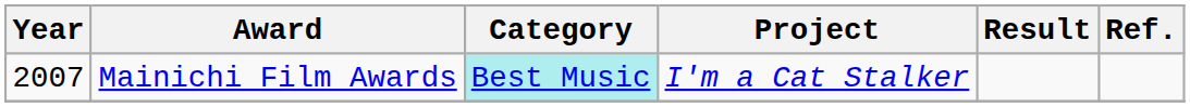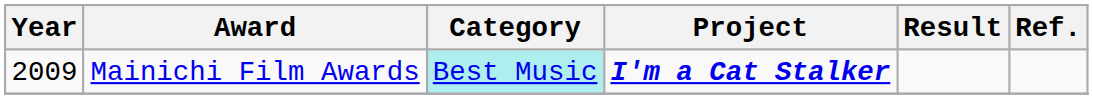Mainichi Film Awards | Year: 2007 -> 2009
Mainichi Film Awards | Project: normal -> bold
